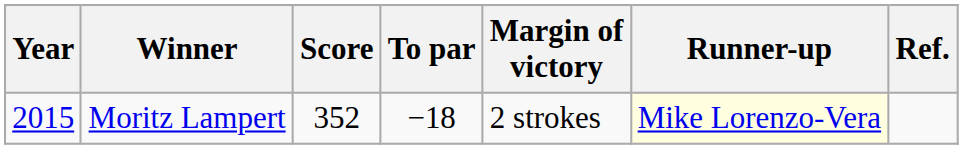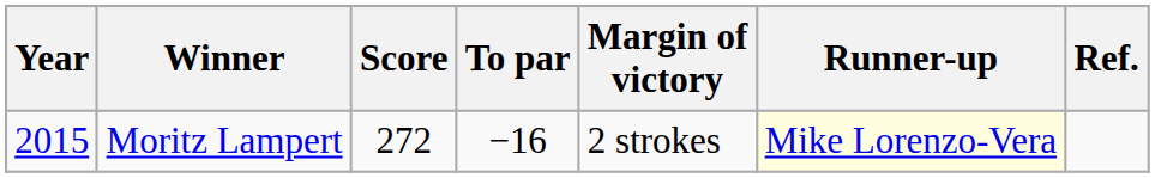Moritz Lampert | Score: 352 -> 272
Moritz Lampert | To par: −18 -> −16
